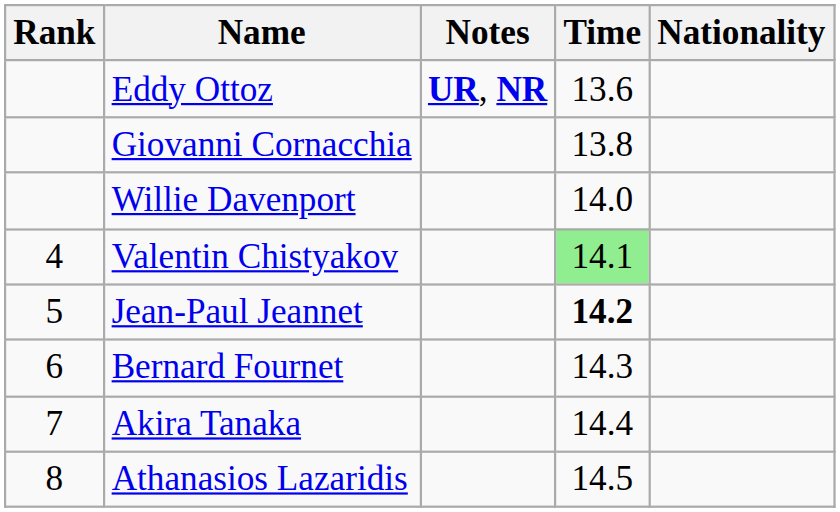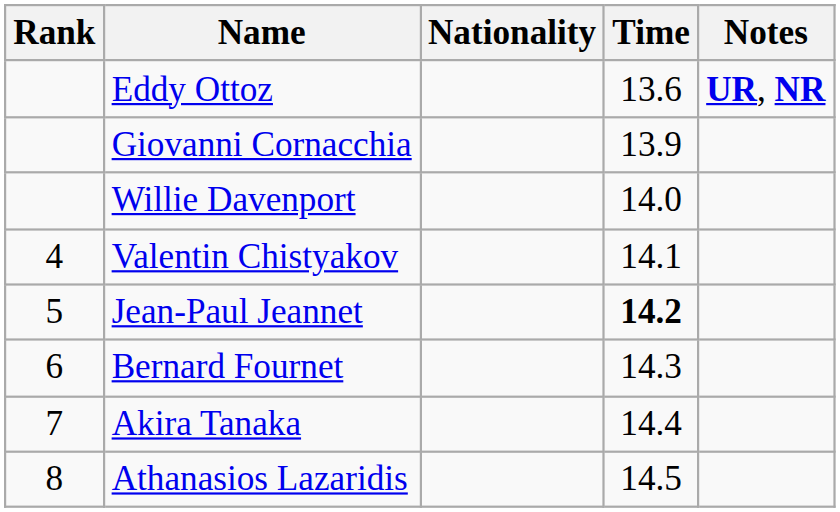columns swapped: Nationality <-> Notes
Giovanni Cornacchia | Time: 13.8 -> 13.9
Valentin Chistyakov | Time: lightgreen background -> no background
